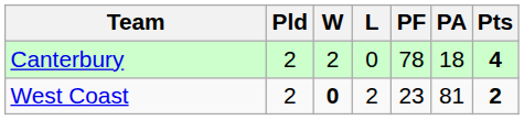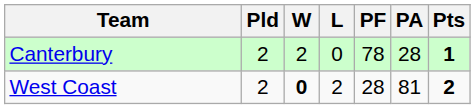Canterbury | PA: 18 -> 28
Canterbury | Pts: 4 -> 1
West Coast | PF: 23 -> 28
